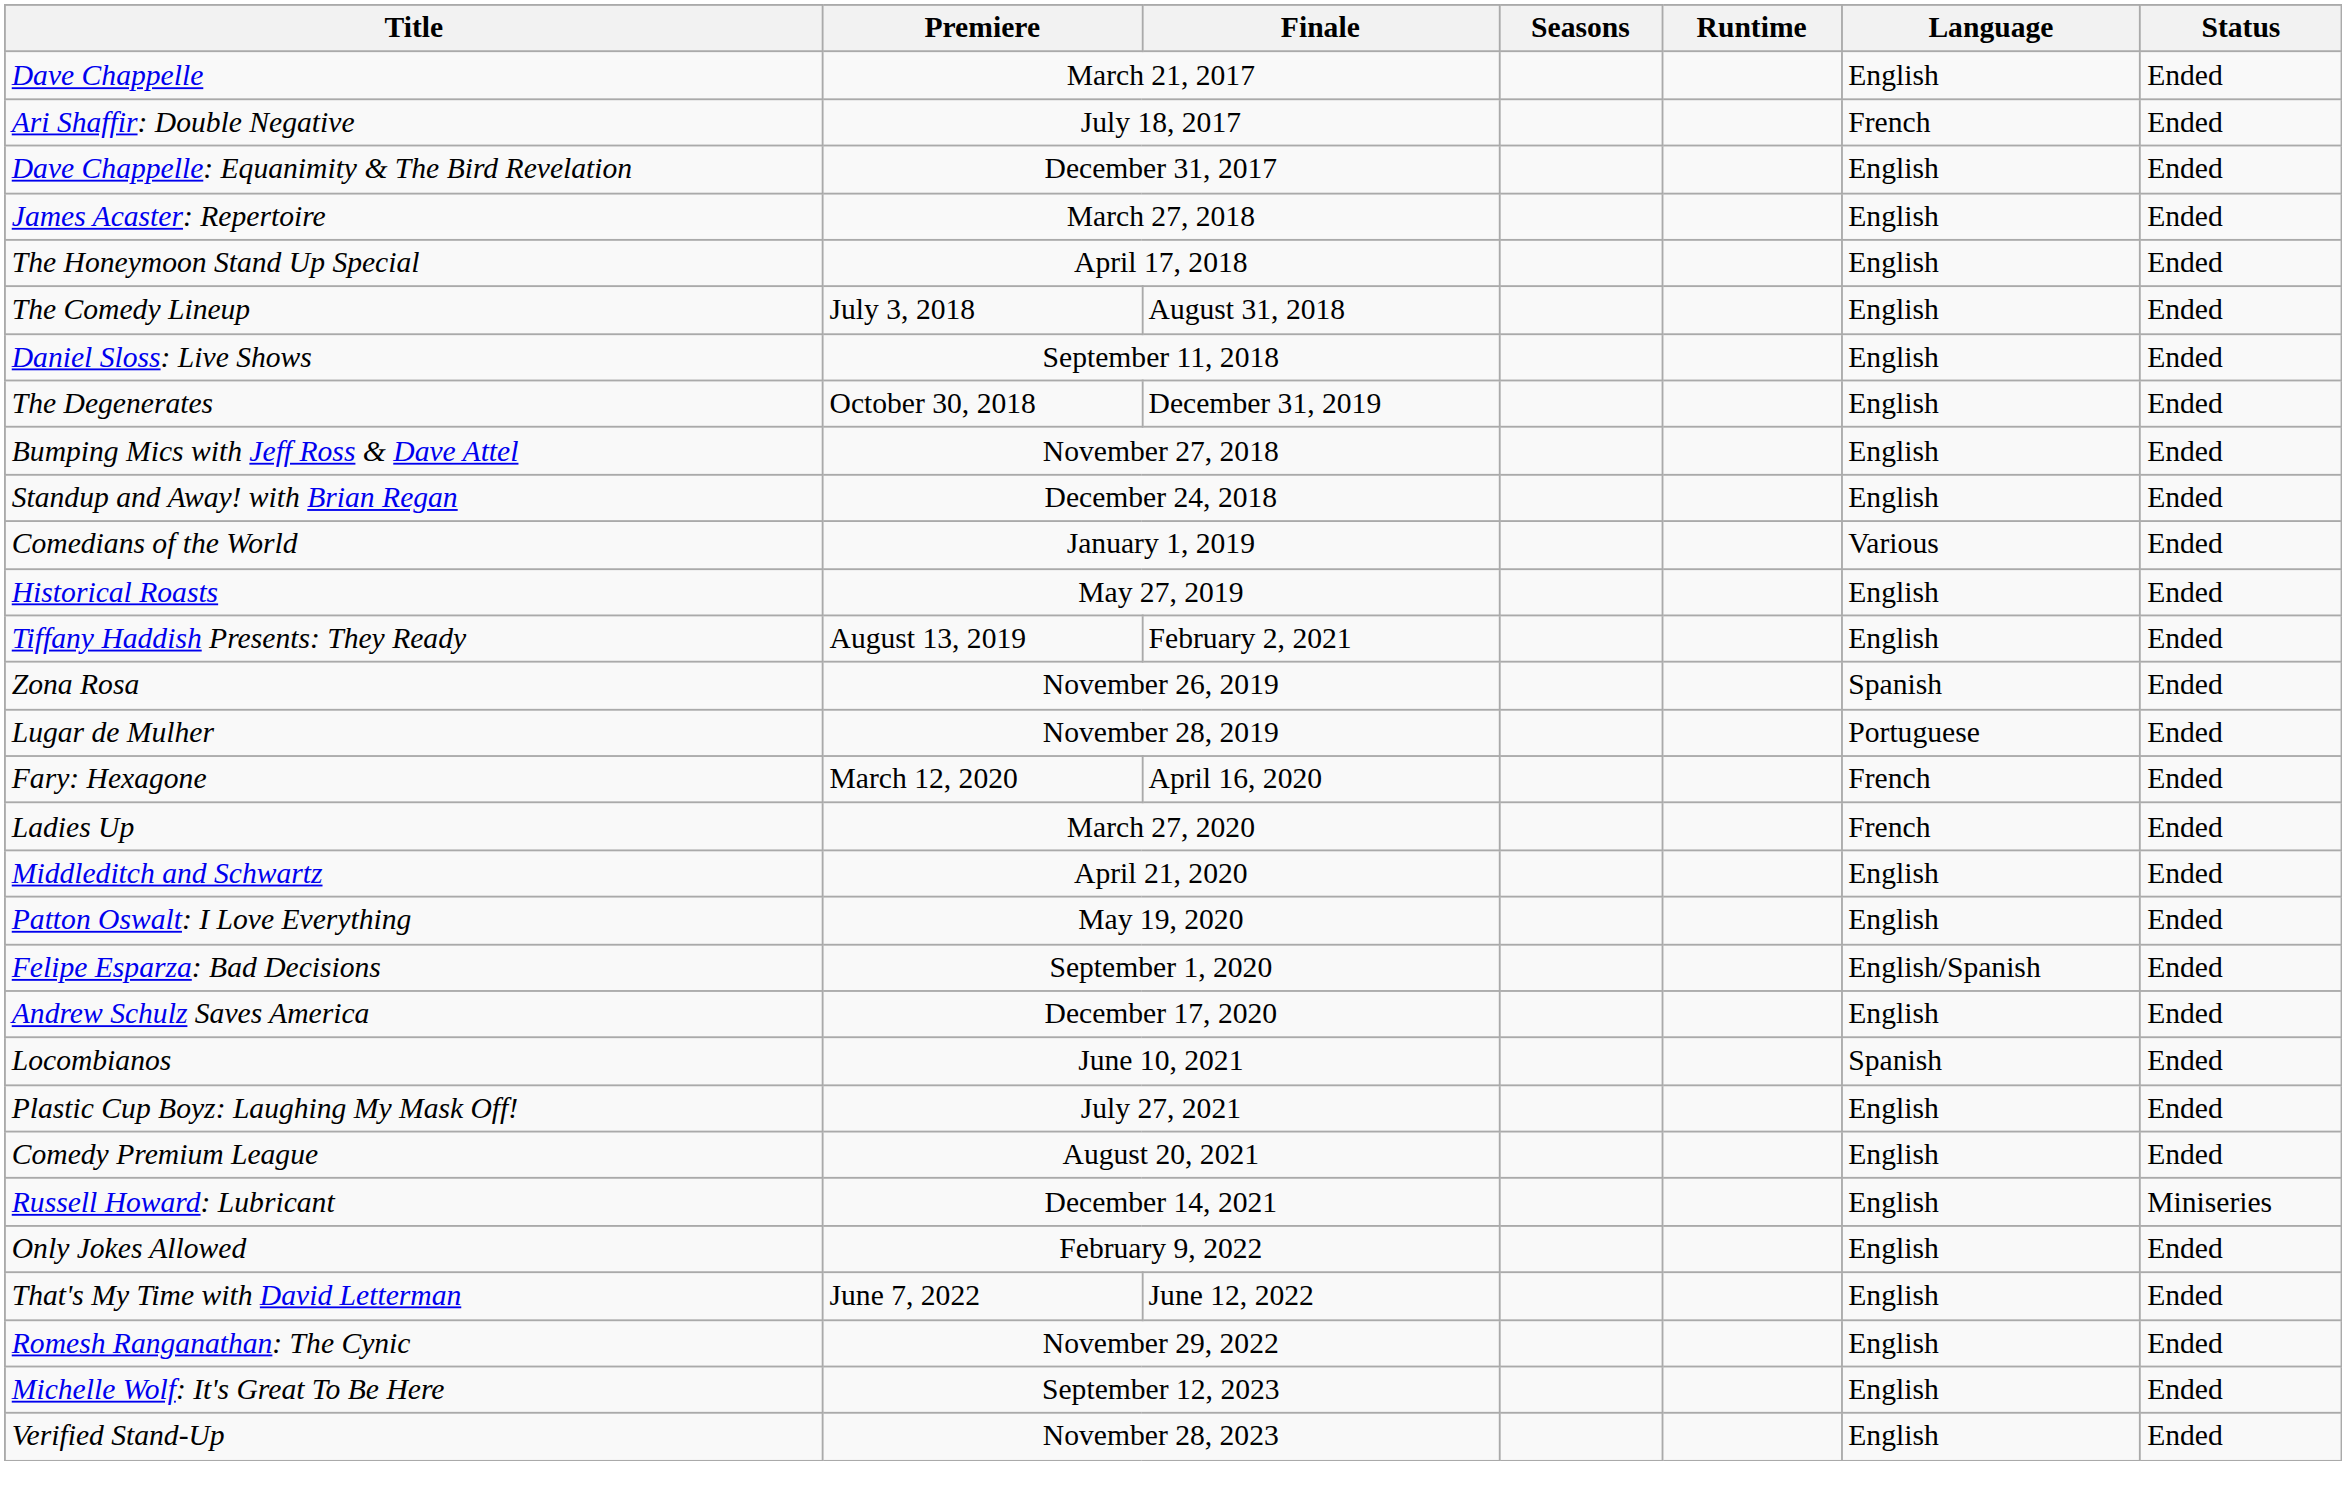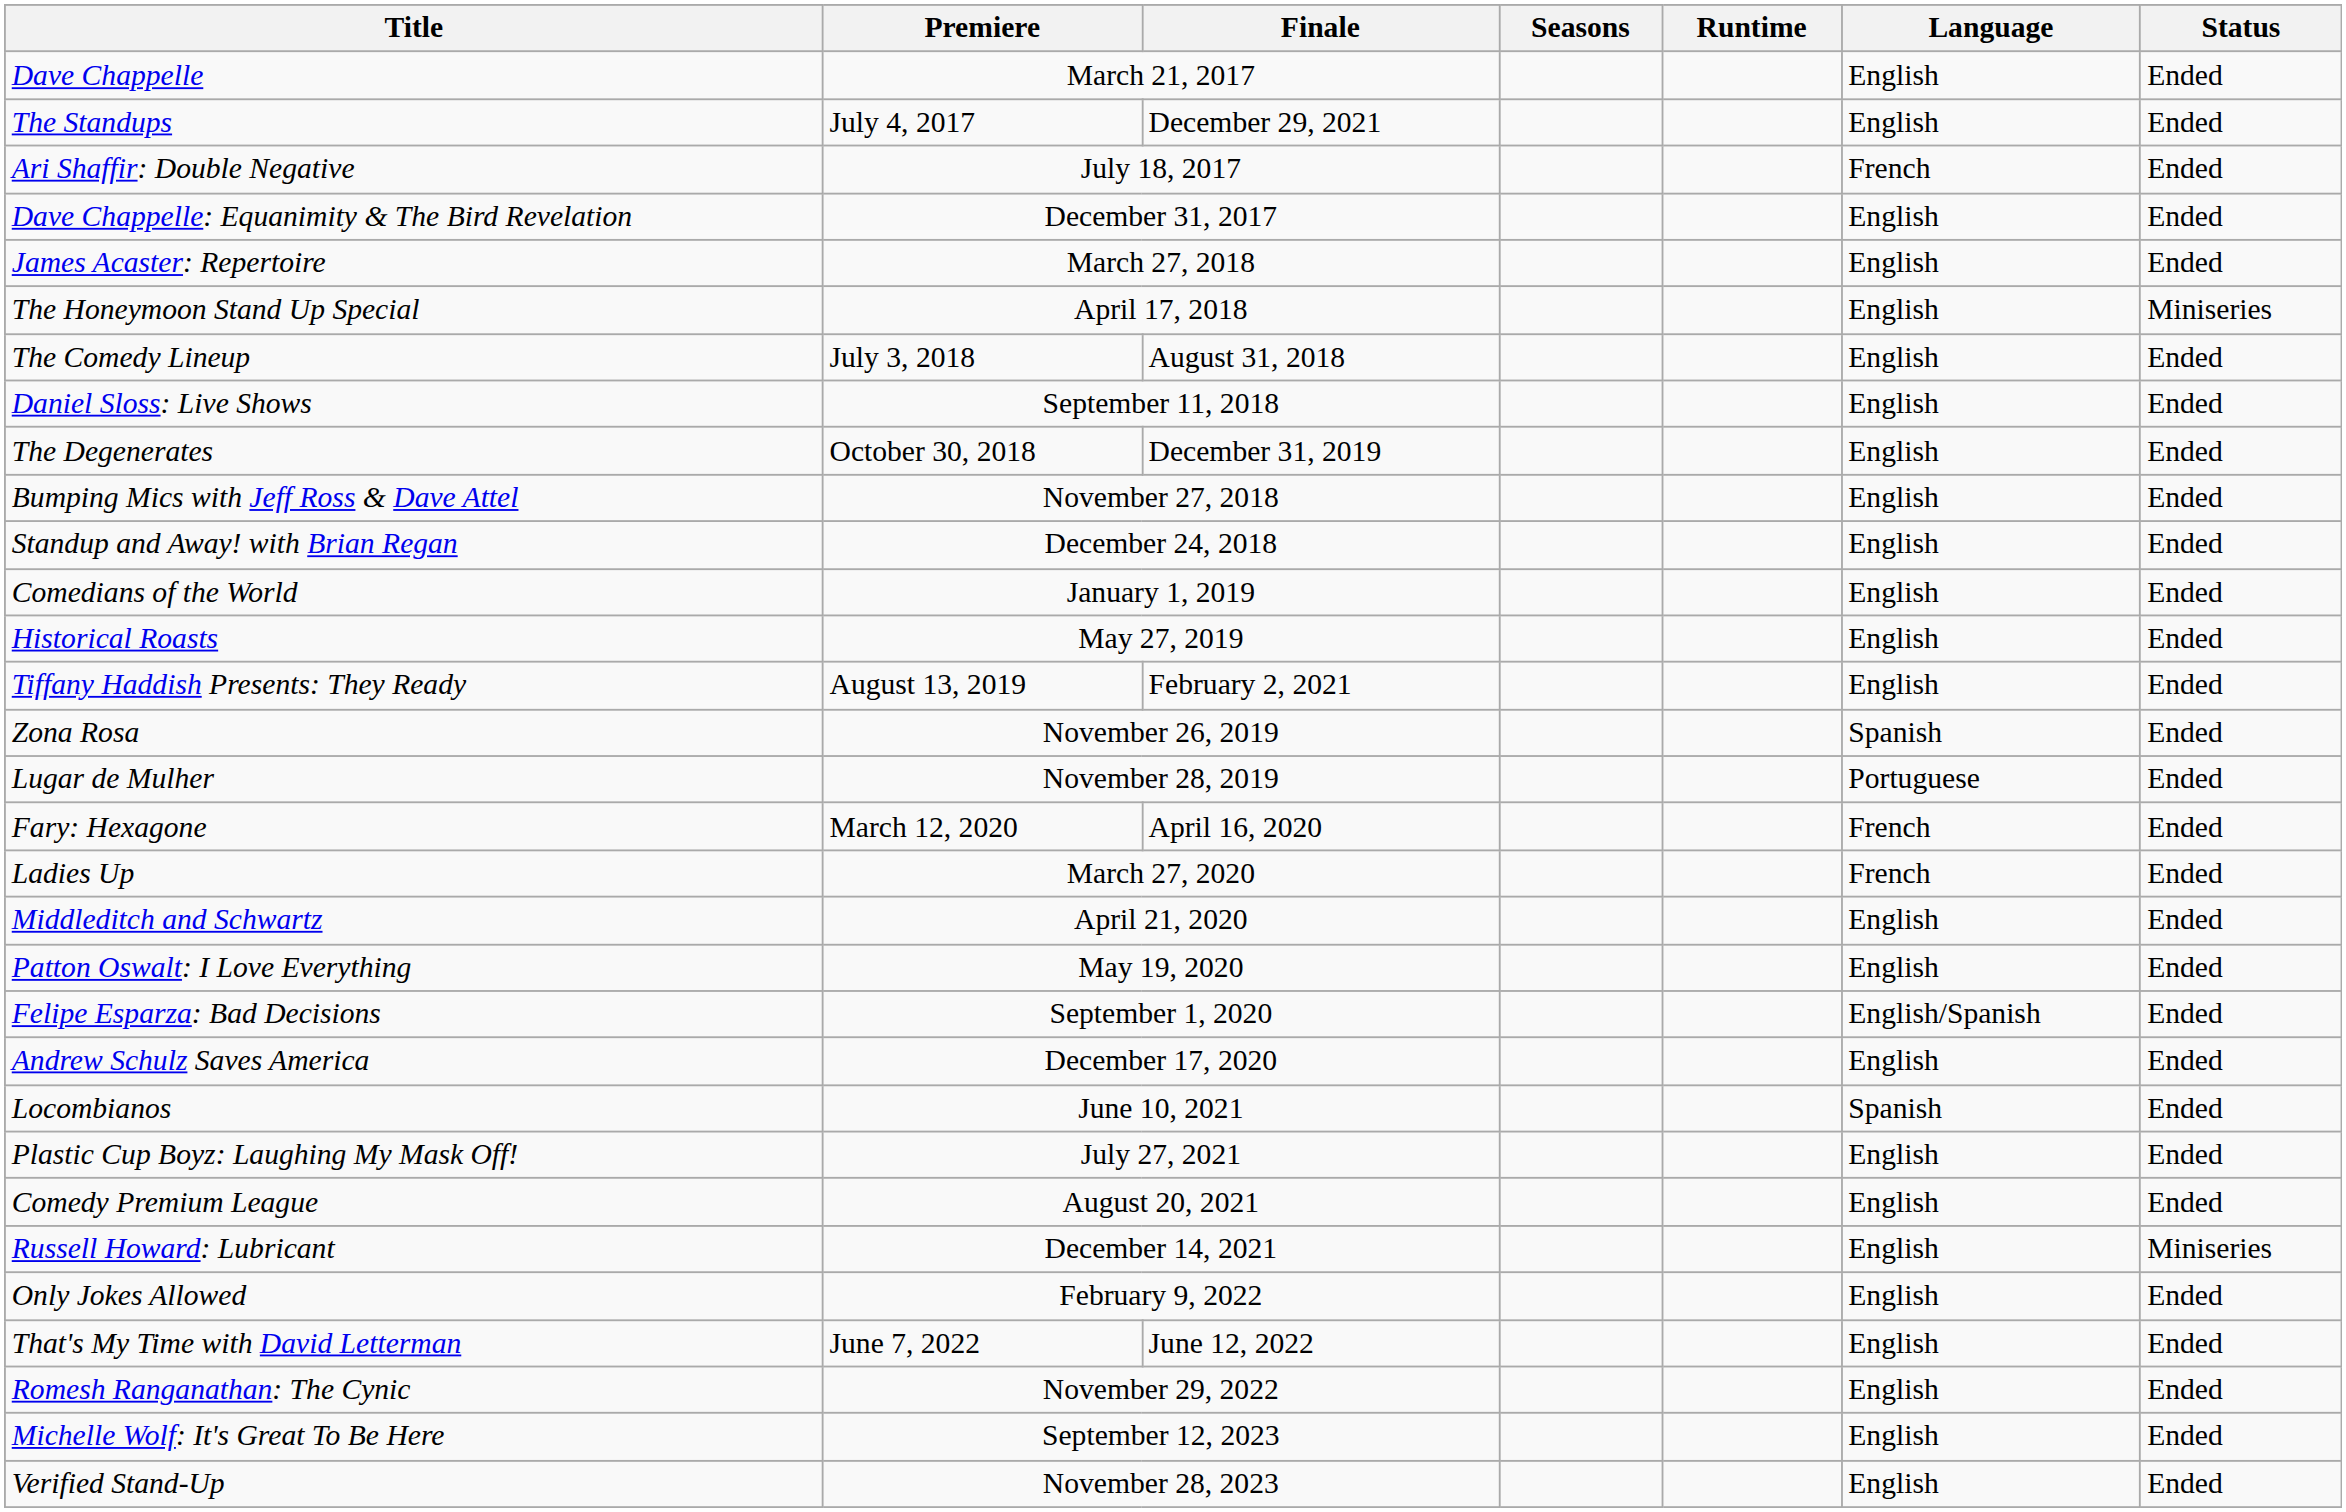+ row: The Standups | July 4, 2017 | December 29, 2021 | English | Ended
The Honeymoon Stand Up Special | Status: Ended -> Miniseries
Comedians of the World | Language: Various -> English
